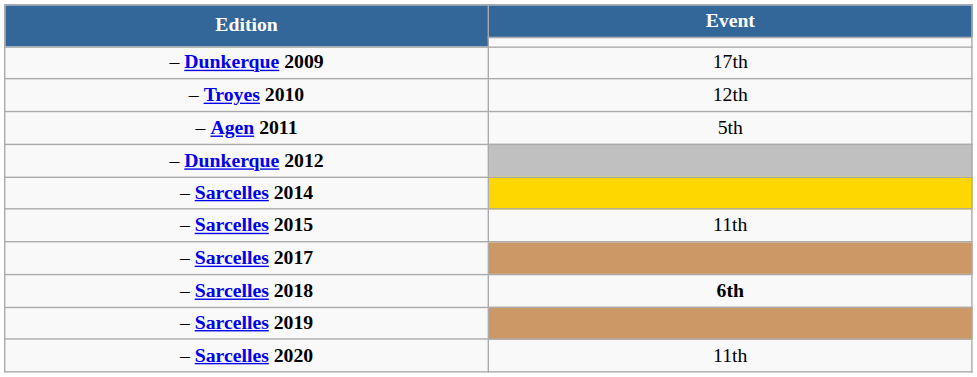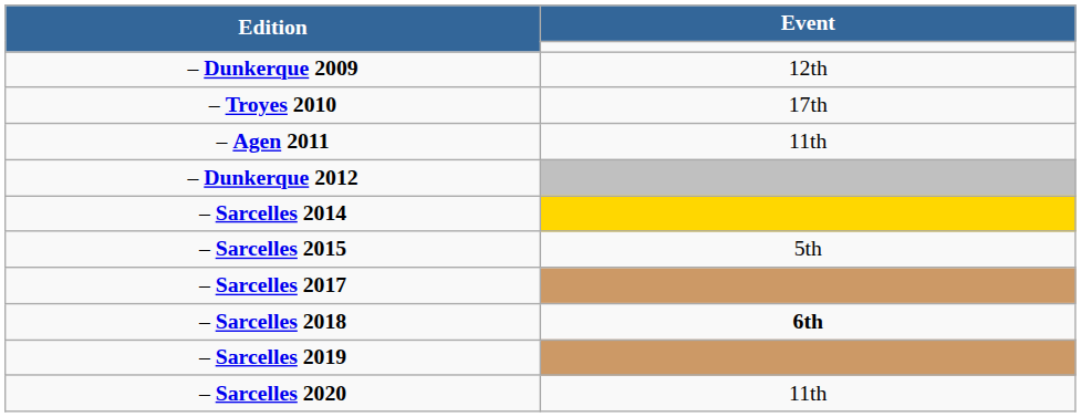– Dunkerque 2009 | column 2: 17th -> 12th
– Troyes 2010 | column 2: 12th -> 17th
– Agen 2011 | column 2: 5th -> 11th
– Sarcelles 2015 | column 2: 11th -> 5th
